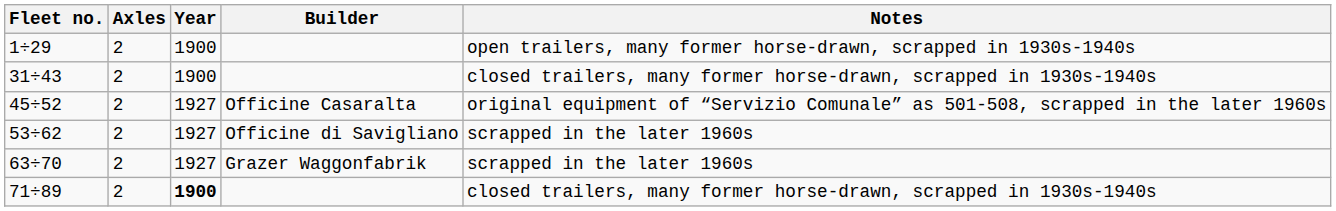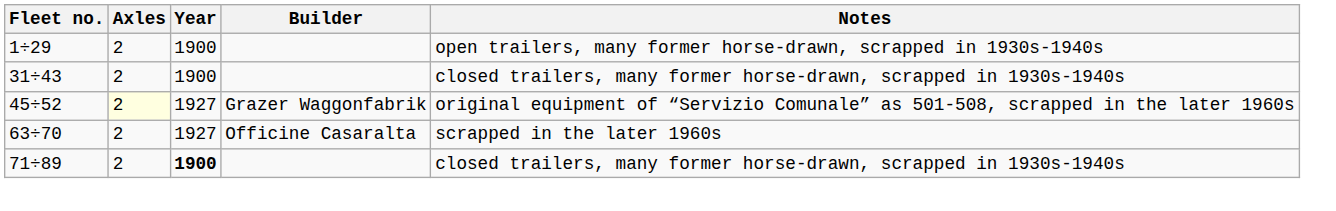45÷52 | Axles: no background -> lightyellow background
45÷52 | Builder: Officine Casaralta -> Grazer Waggonfabrik
- row: 53÷62 | 2 | 1927 | Officine di Savigliano | scrapped in the later 1960s
63÷70 | Builder: Grazer Waggonfabrik -> Officine Casaralta
